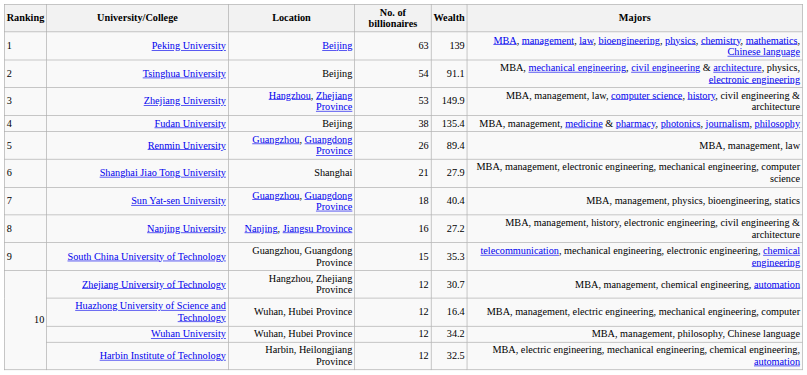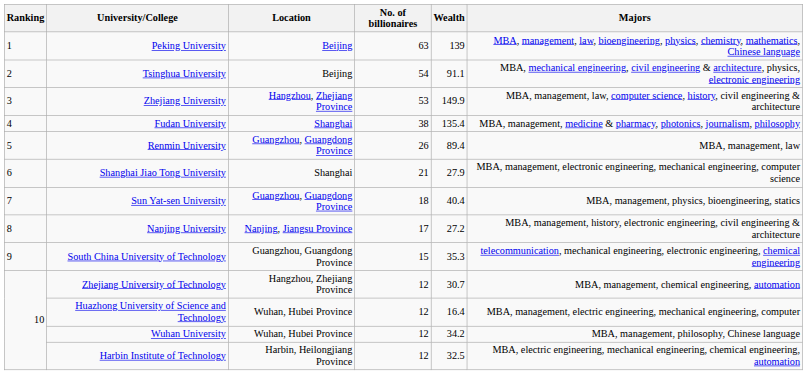Fudan University | Location: Beijing -> Shanghai
Nanjing University | No. of billionaires: 16 -> 17
